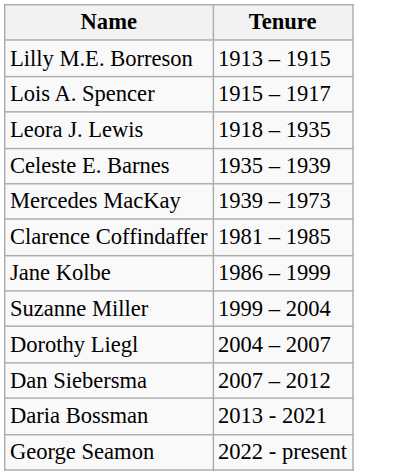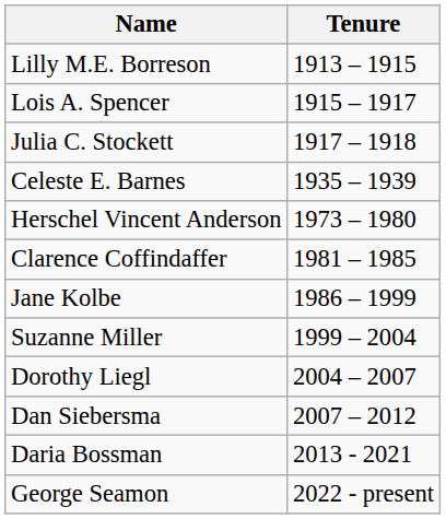+ row: Julia C. Stockett | 1917 – 1918
- row: Leora J. Lewis | 1918 – 1935
- row: Mercedes MacKay | 1939 – 1973
+ row: Herschel Vincent Anderson | 1973 – 1980
